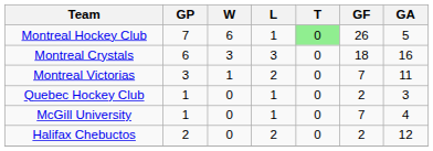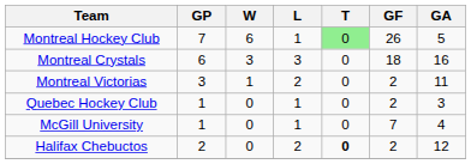Montreal Victorias | GF: 7 -> 2
Halifax Chebuctos | T: normal -> bold
